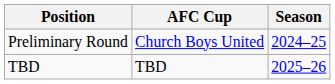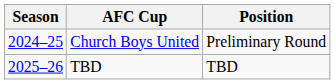columns swapped: Season <-> Position
